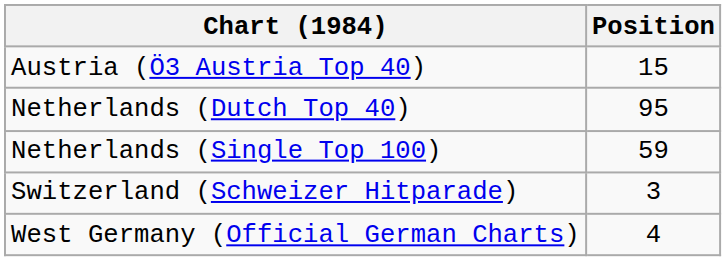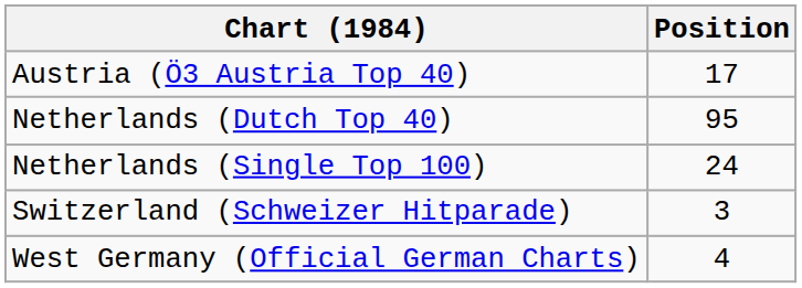Austria (Ö3 Austria Top 40) | Position: 15 -> 17
Netherlands (Single Top 100) | Position: 59 -> 24
